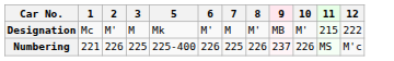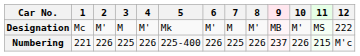+ column: 4 | M' | 226
Designation | 11: 215 -> MS
Numbering | 11: MS -> 215
